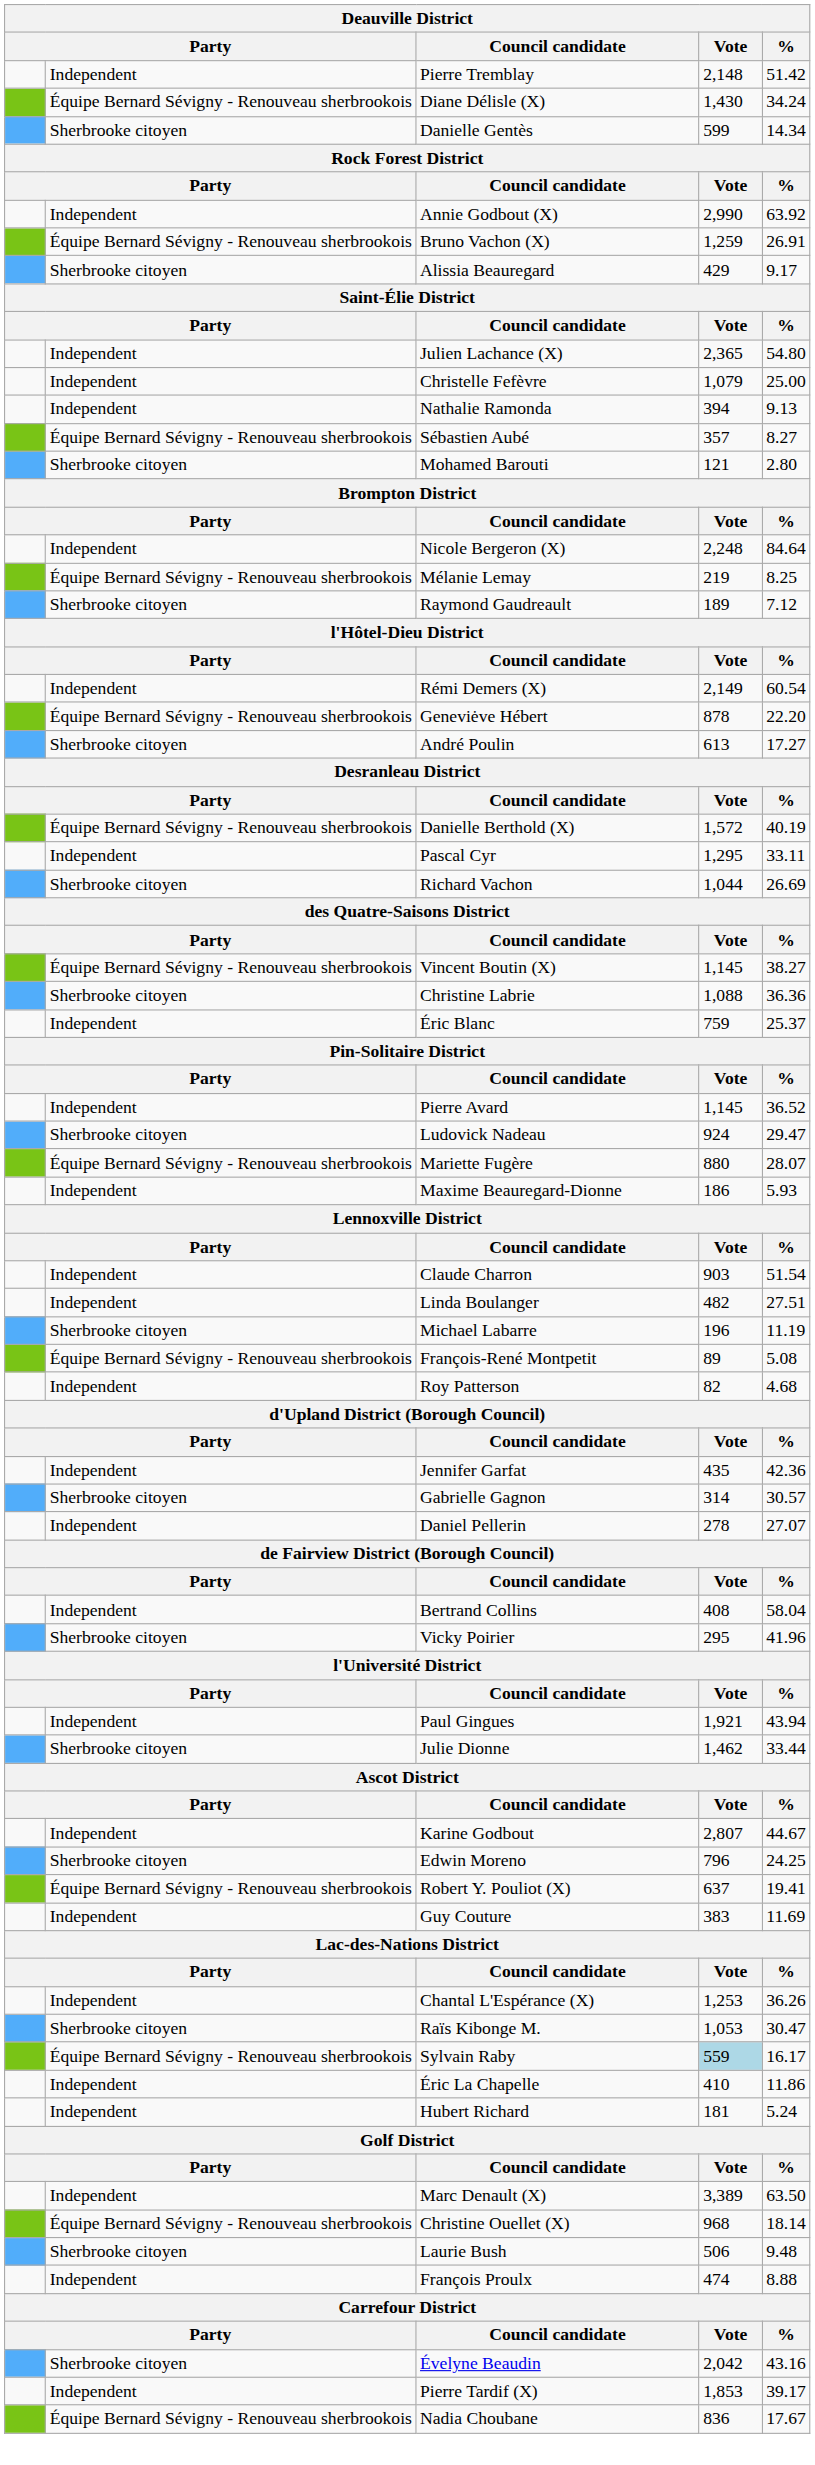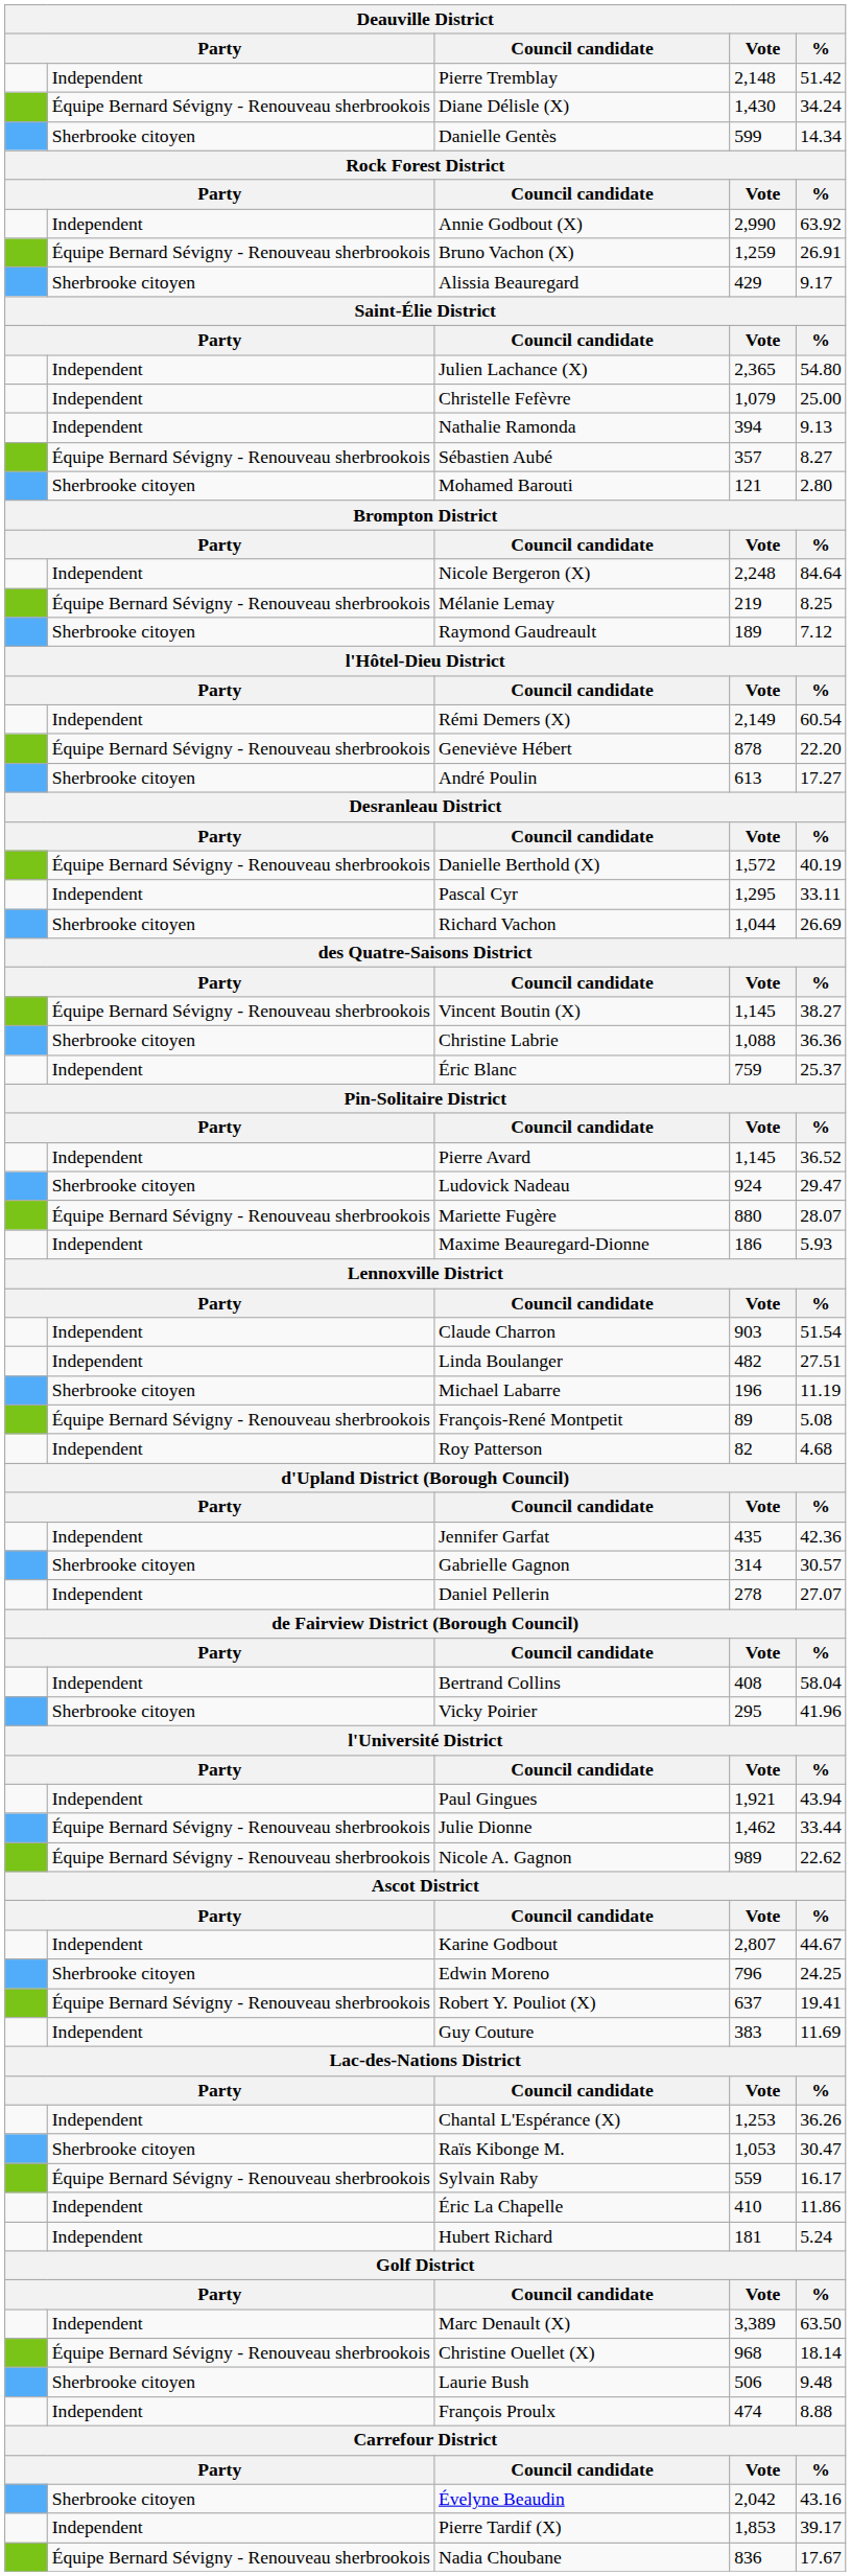Julie Dionne | column 2: Sherbrooke citoyen -> Équipe Bernard Sévigny - Renouveau sherbrookois
+ row: Équipe Bernard Sévigny - Renouveau sherbrookois | Nicole A. Gagnon | 989 | 22.62
Sylvain Raby | Vote: lightblue background -> no background
